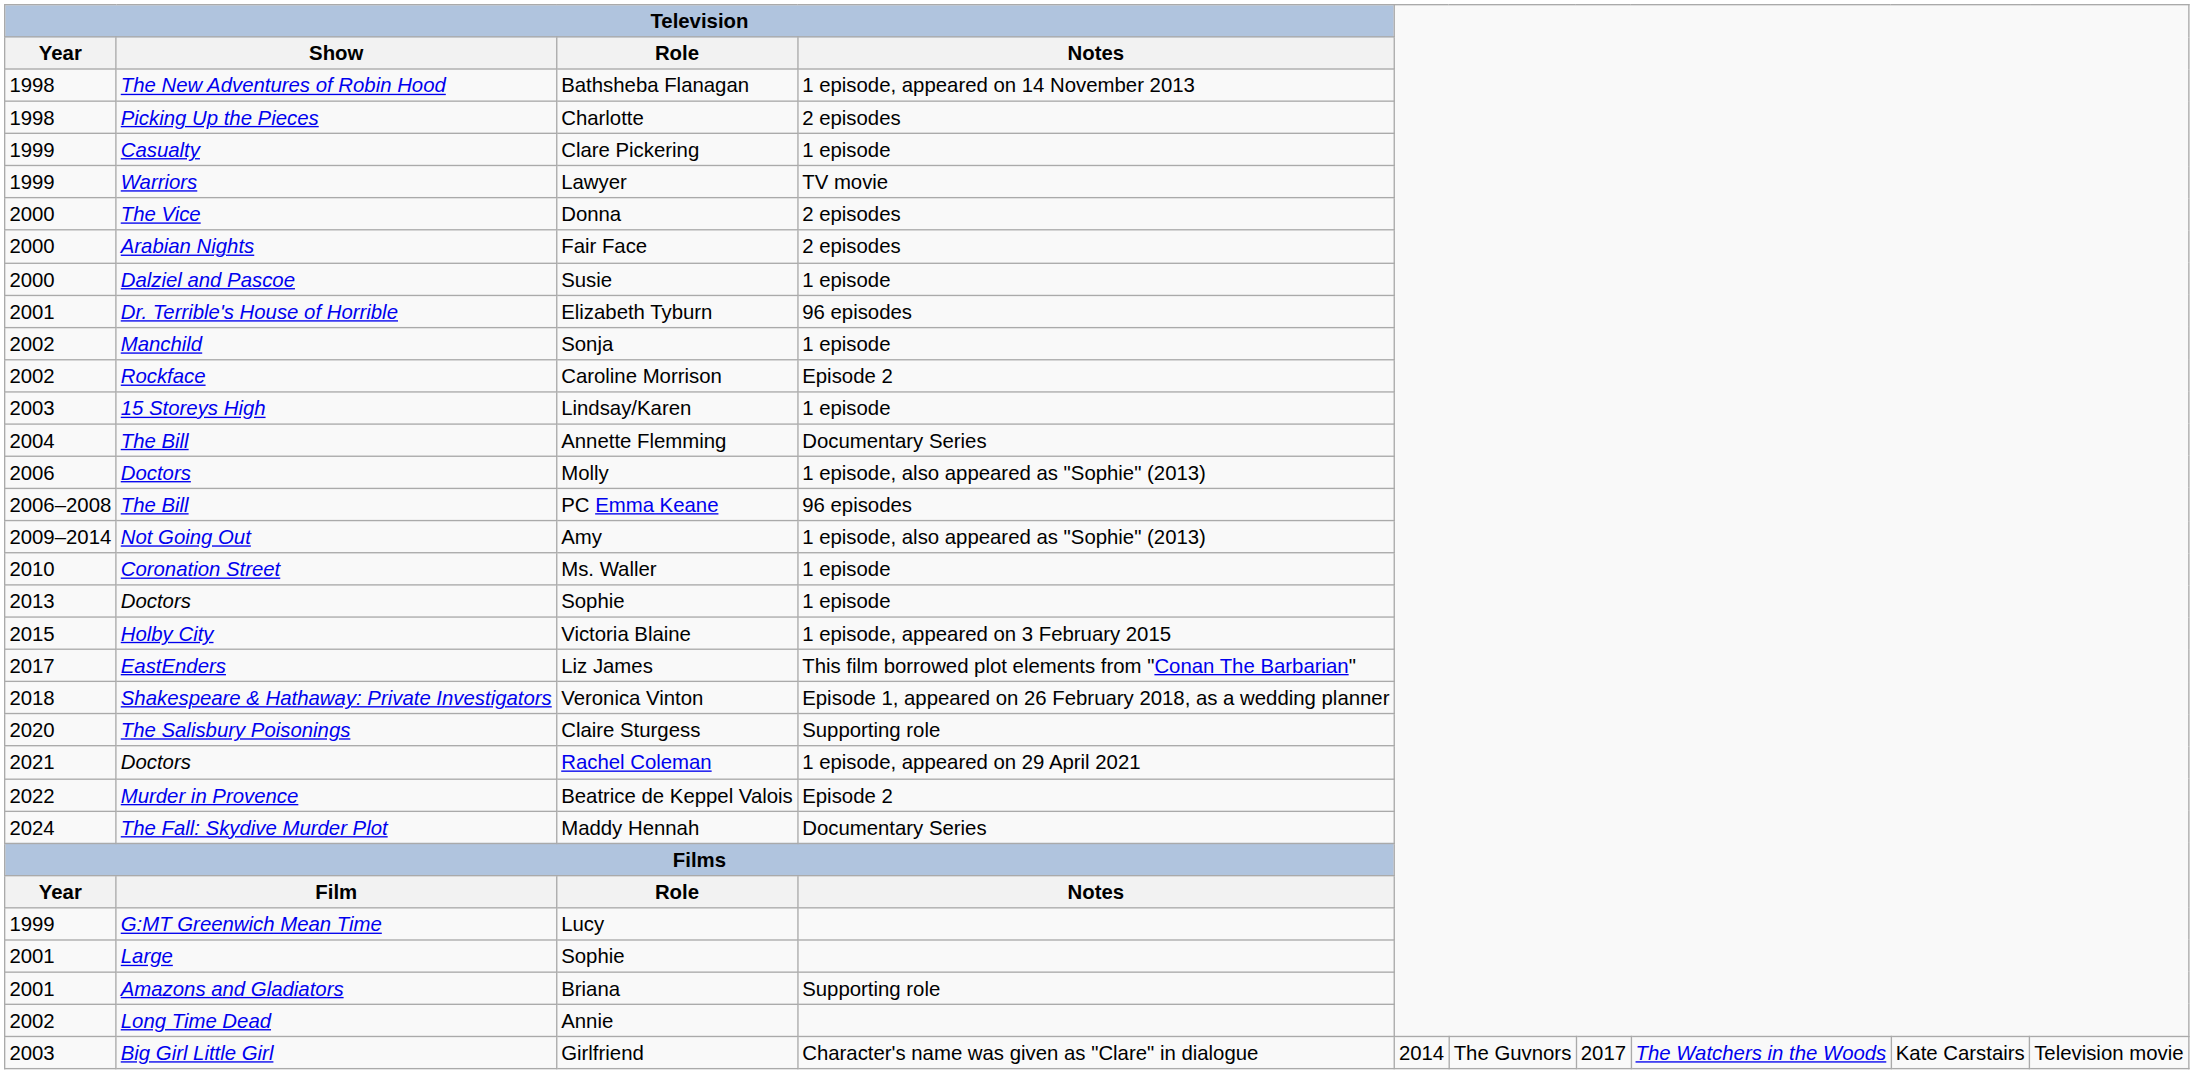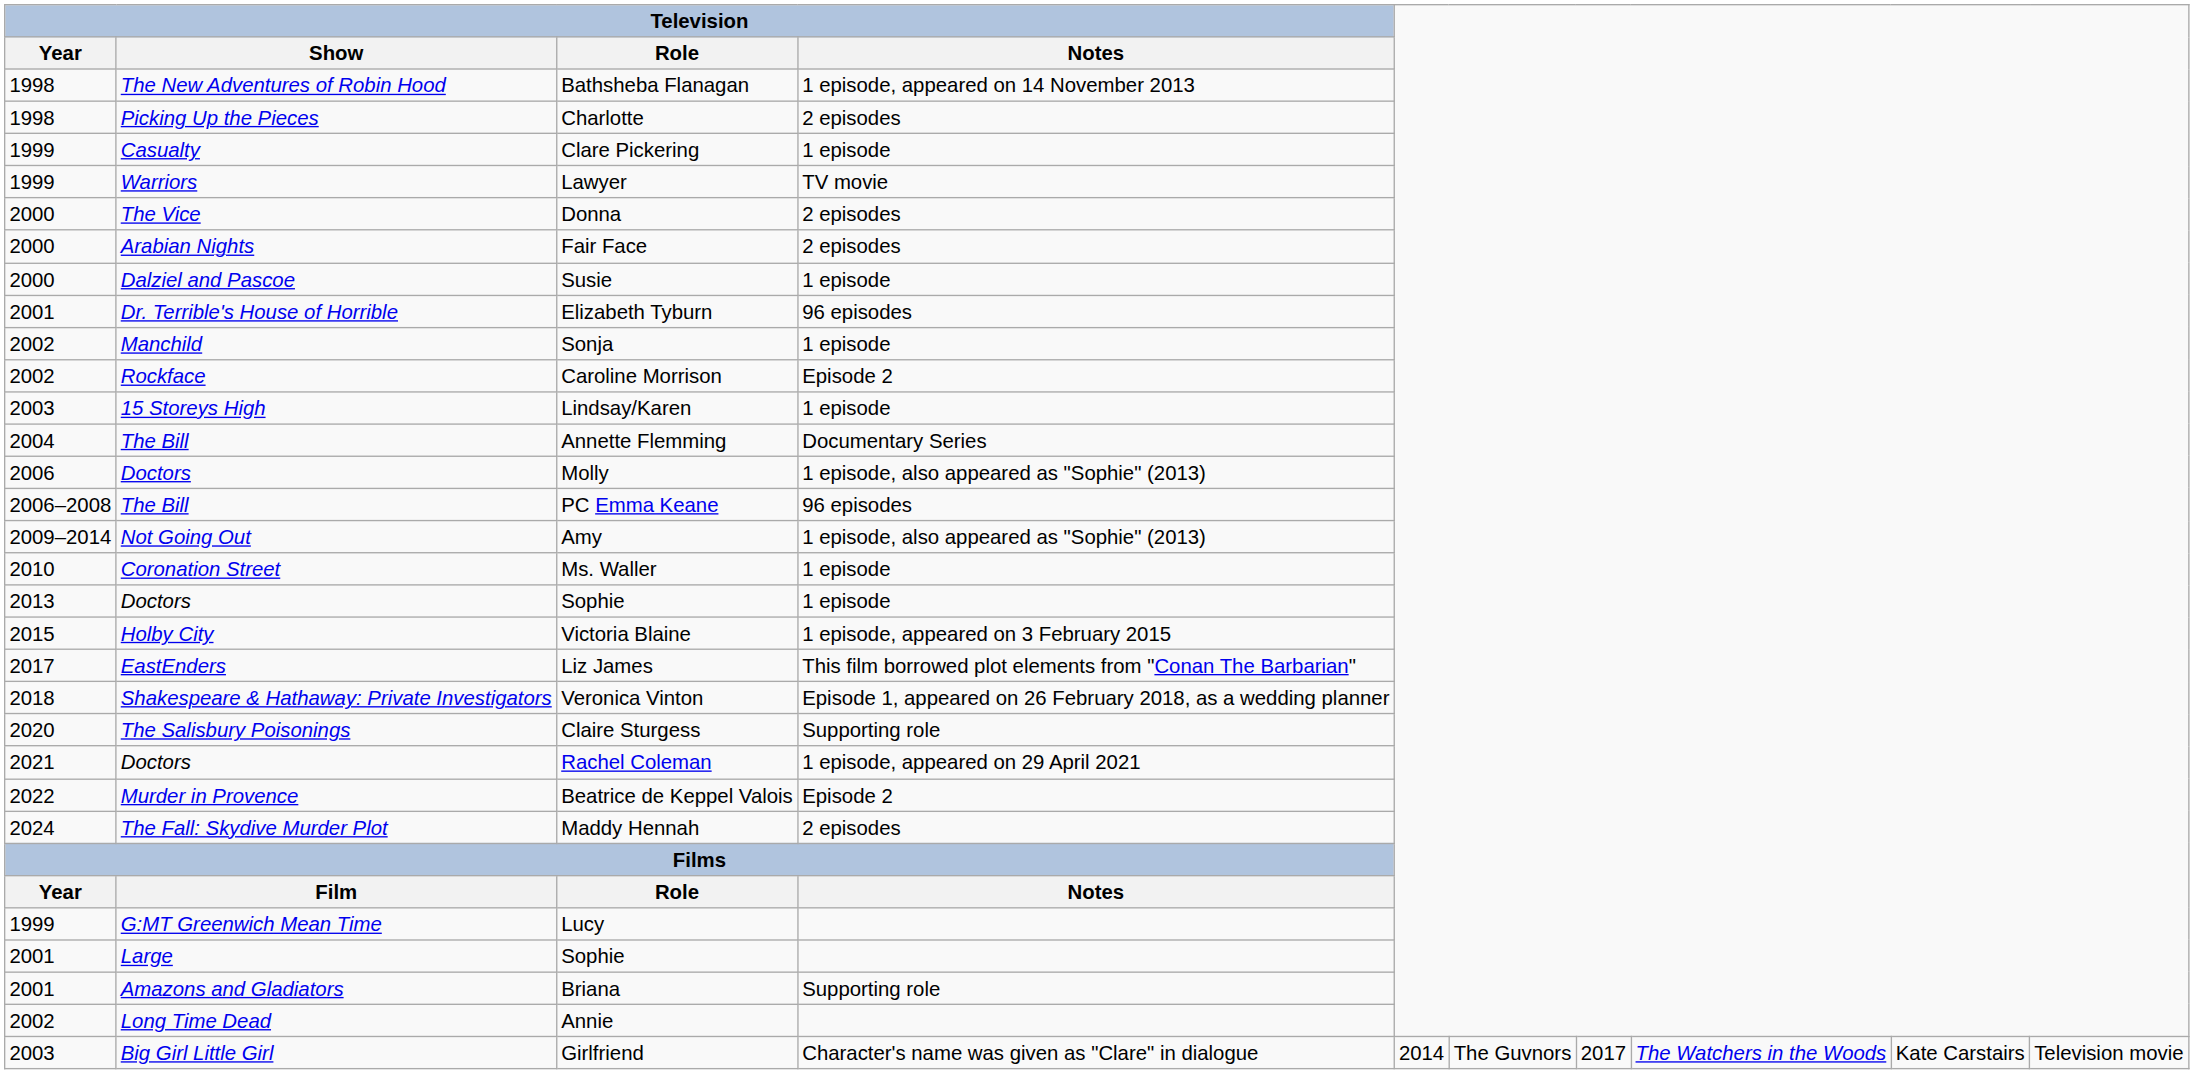Maddy Hennah | Television / Notes: Documentary Series -> 2 episodes
